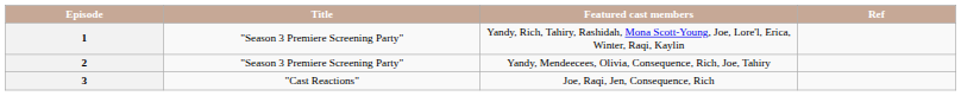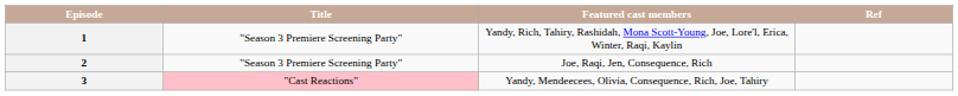2 | Featured cast members: Yandy, Mendeecees, Olivia, Consequence, Rich, Joe, Tahiry -> Joe, Raqi, Jen, Consequence, Rich
3 | Title: no background -> pink background
3 | Featured cast members: Joe, Raqi, Jen, Consequence, Rich -> Yandy, Mendeecees, Olivia, Consequence, Rich, Joe, Tahiry
